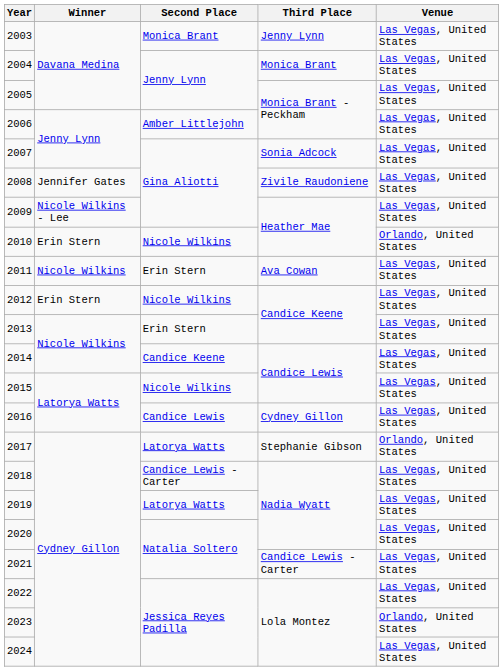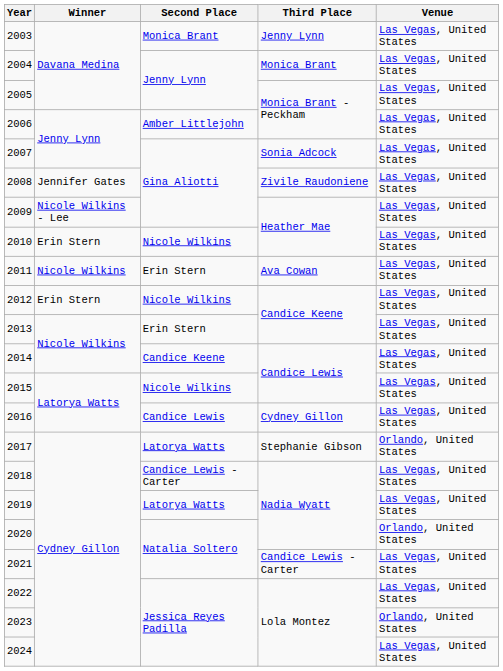2010 | Venue: Orlando, United States -> Las Vegas, United States
2020 | Venue: Las Vegas, United States -> Orlando, United States
